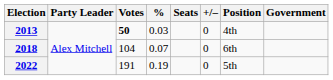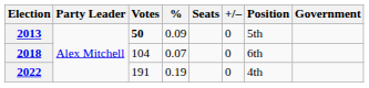2013 | %: 0.03 -> 0.09
2013 | Position: 4th -> 5th
2022 | Position: 5th -> 4th
